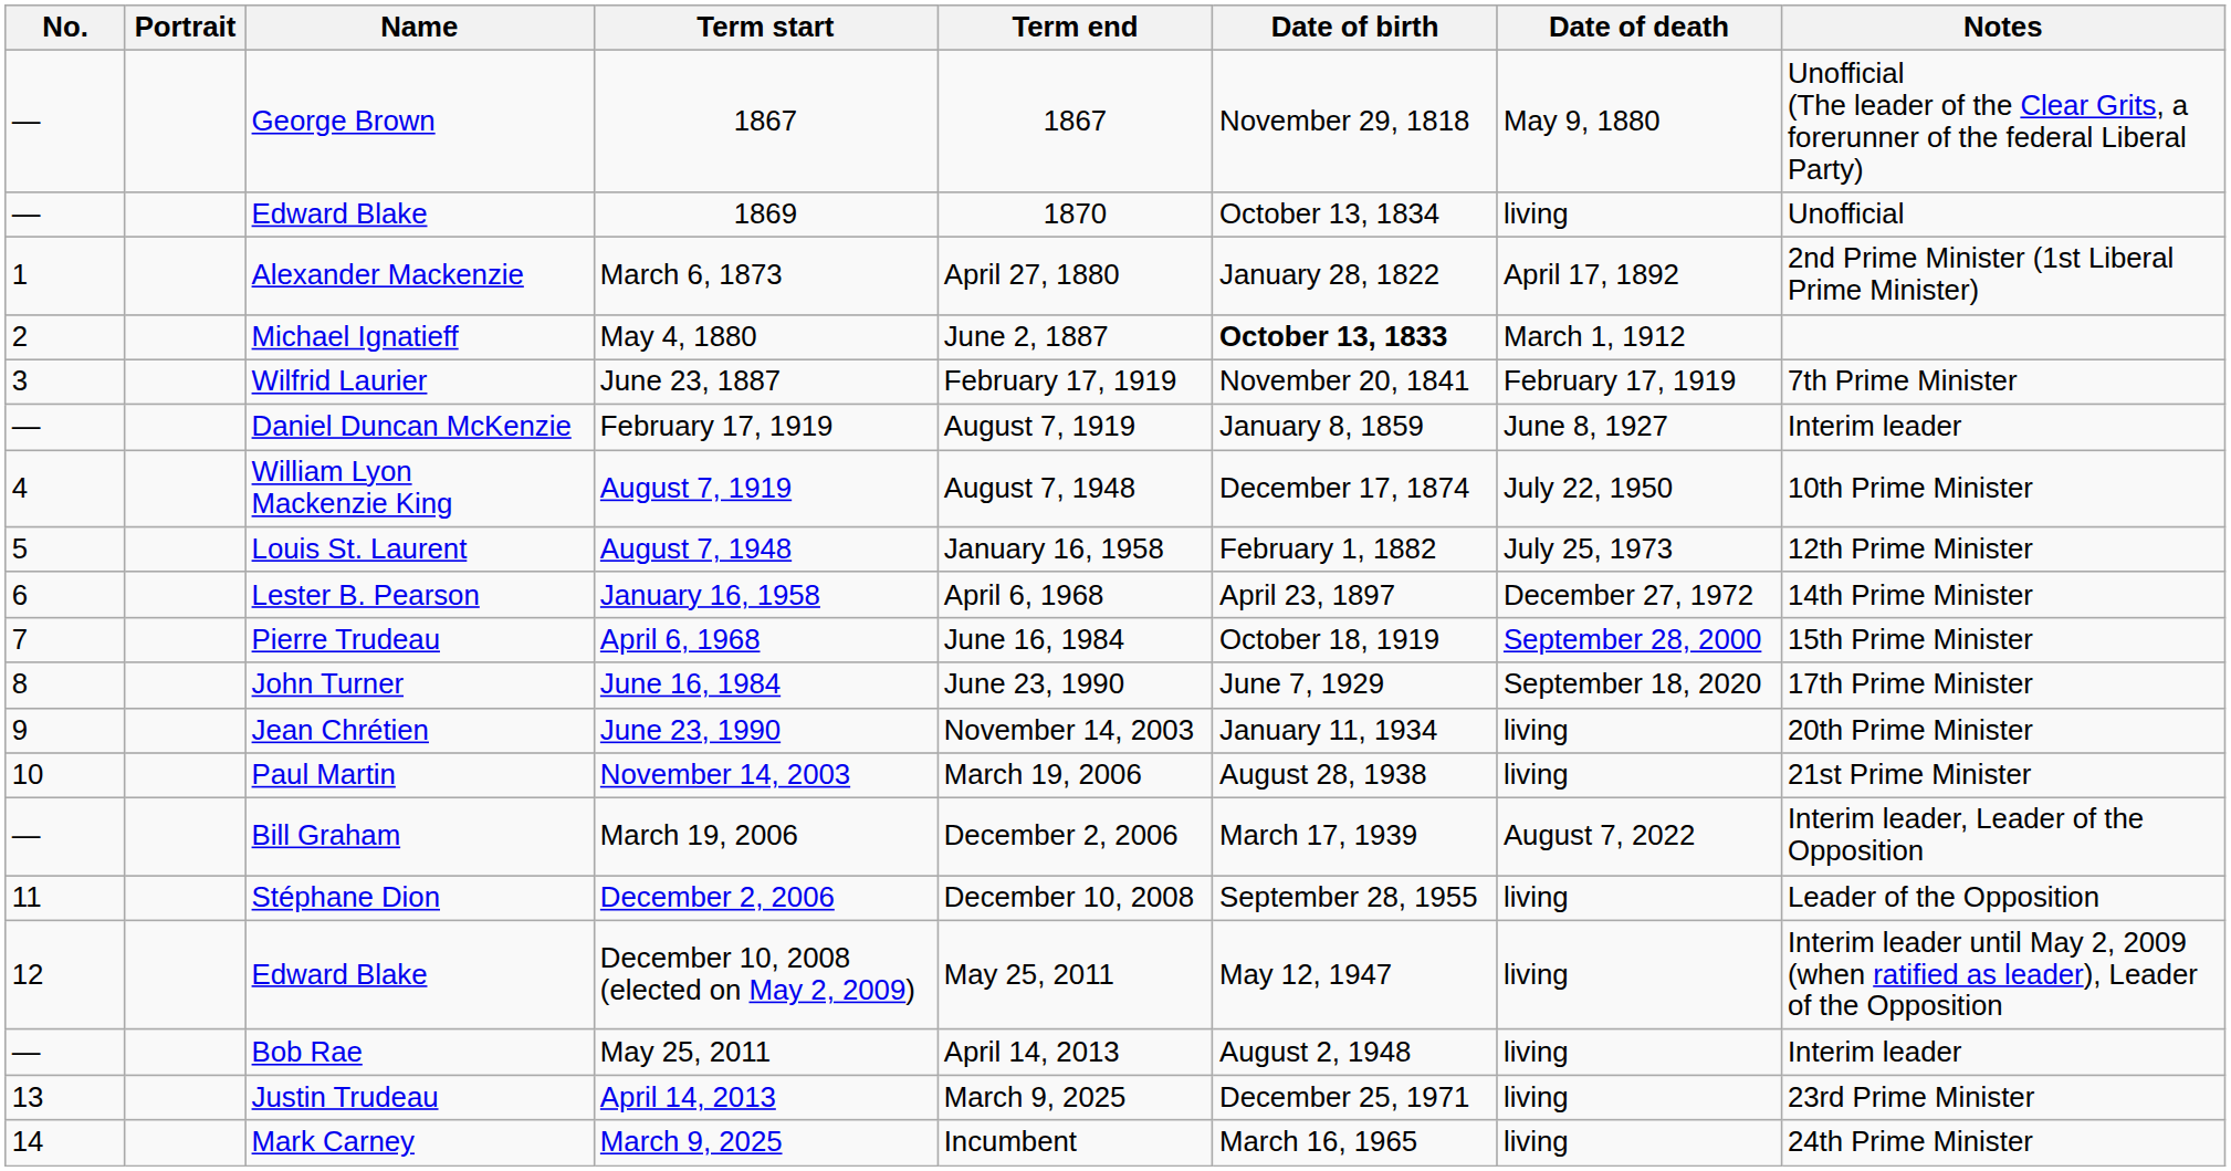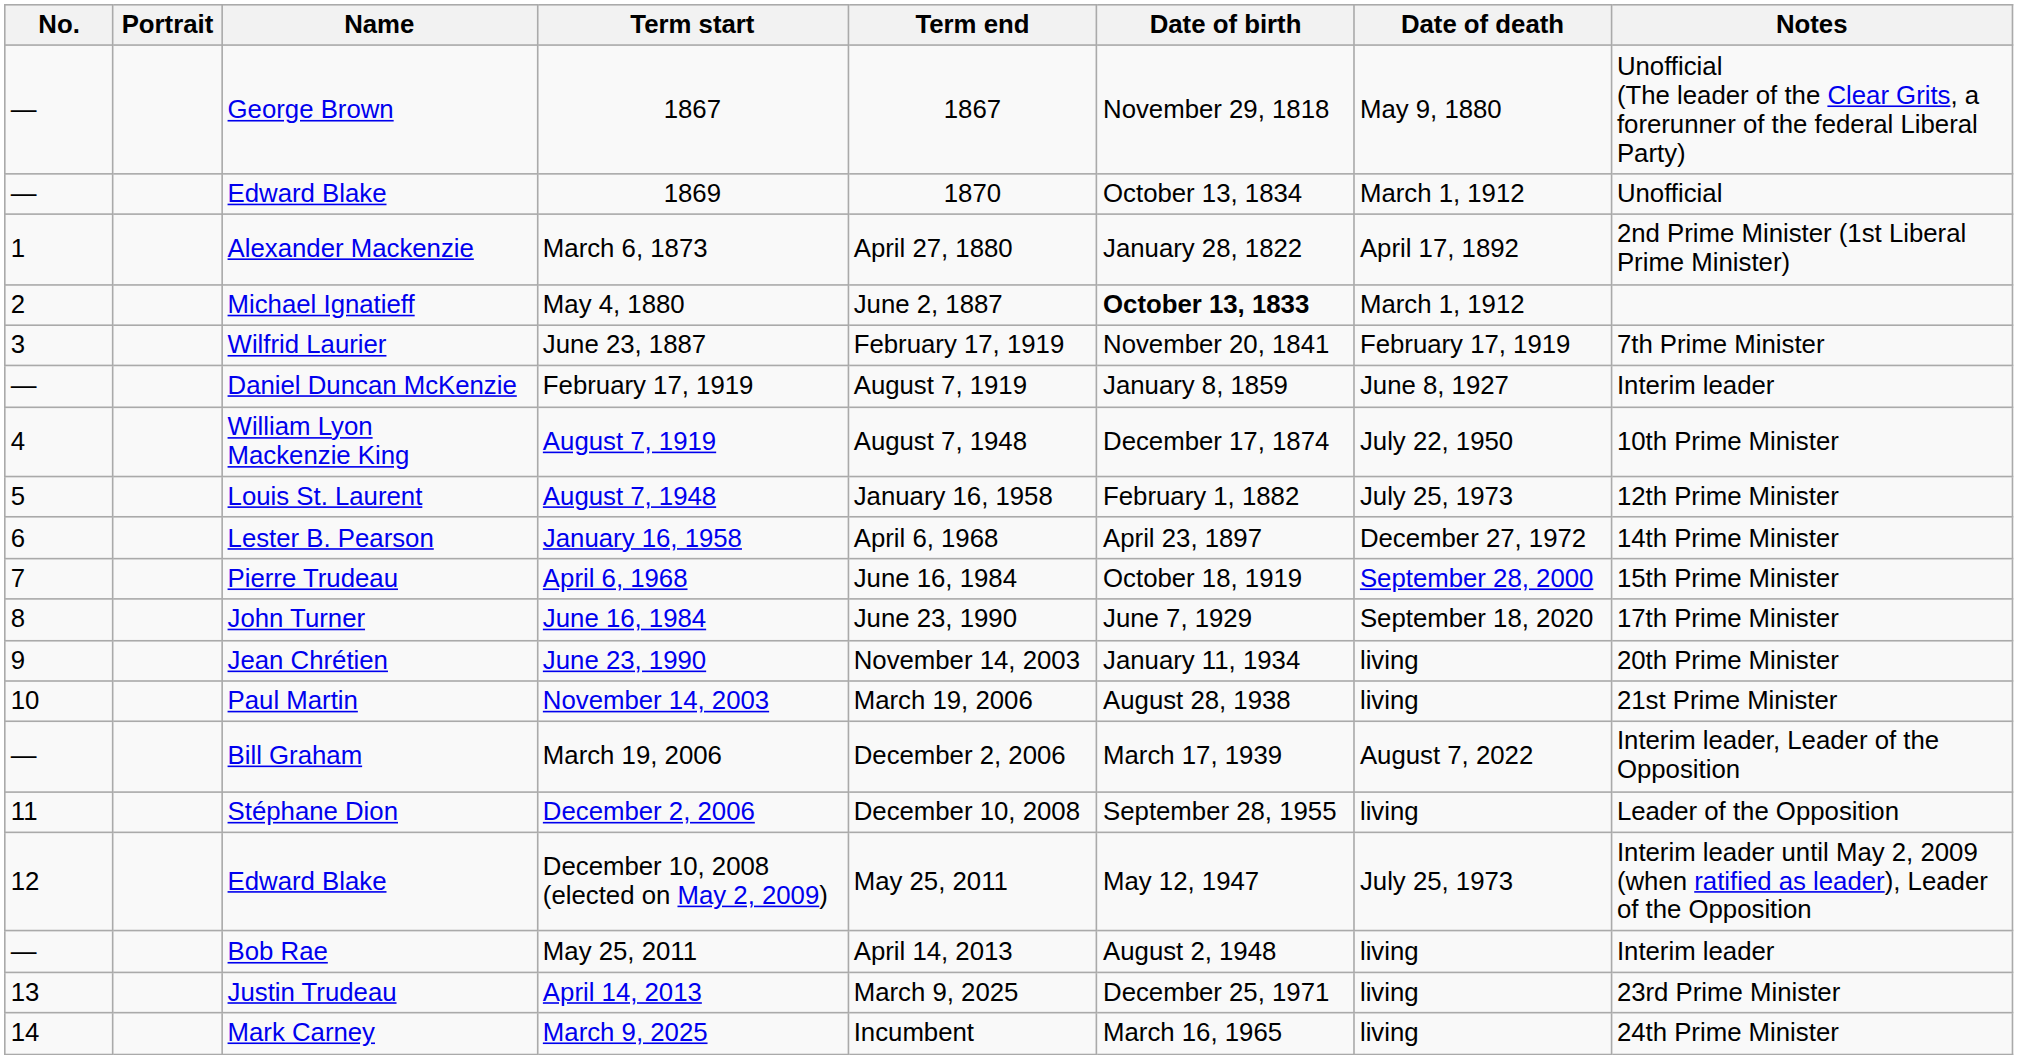1869 | Date of death: living -> March 1, 1912
December 10, 2008 (elected on May 2, 2009) | Date of death: living -> July 25, 1973
